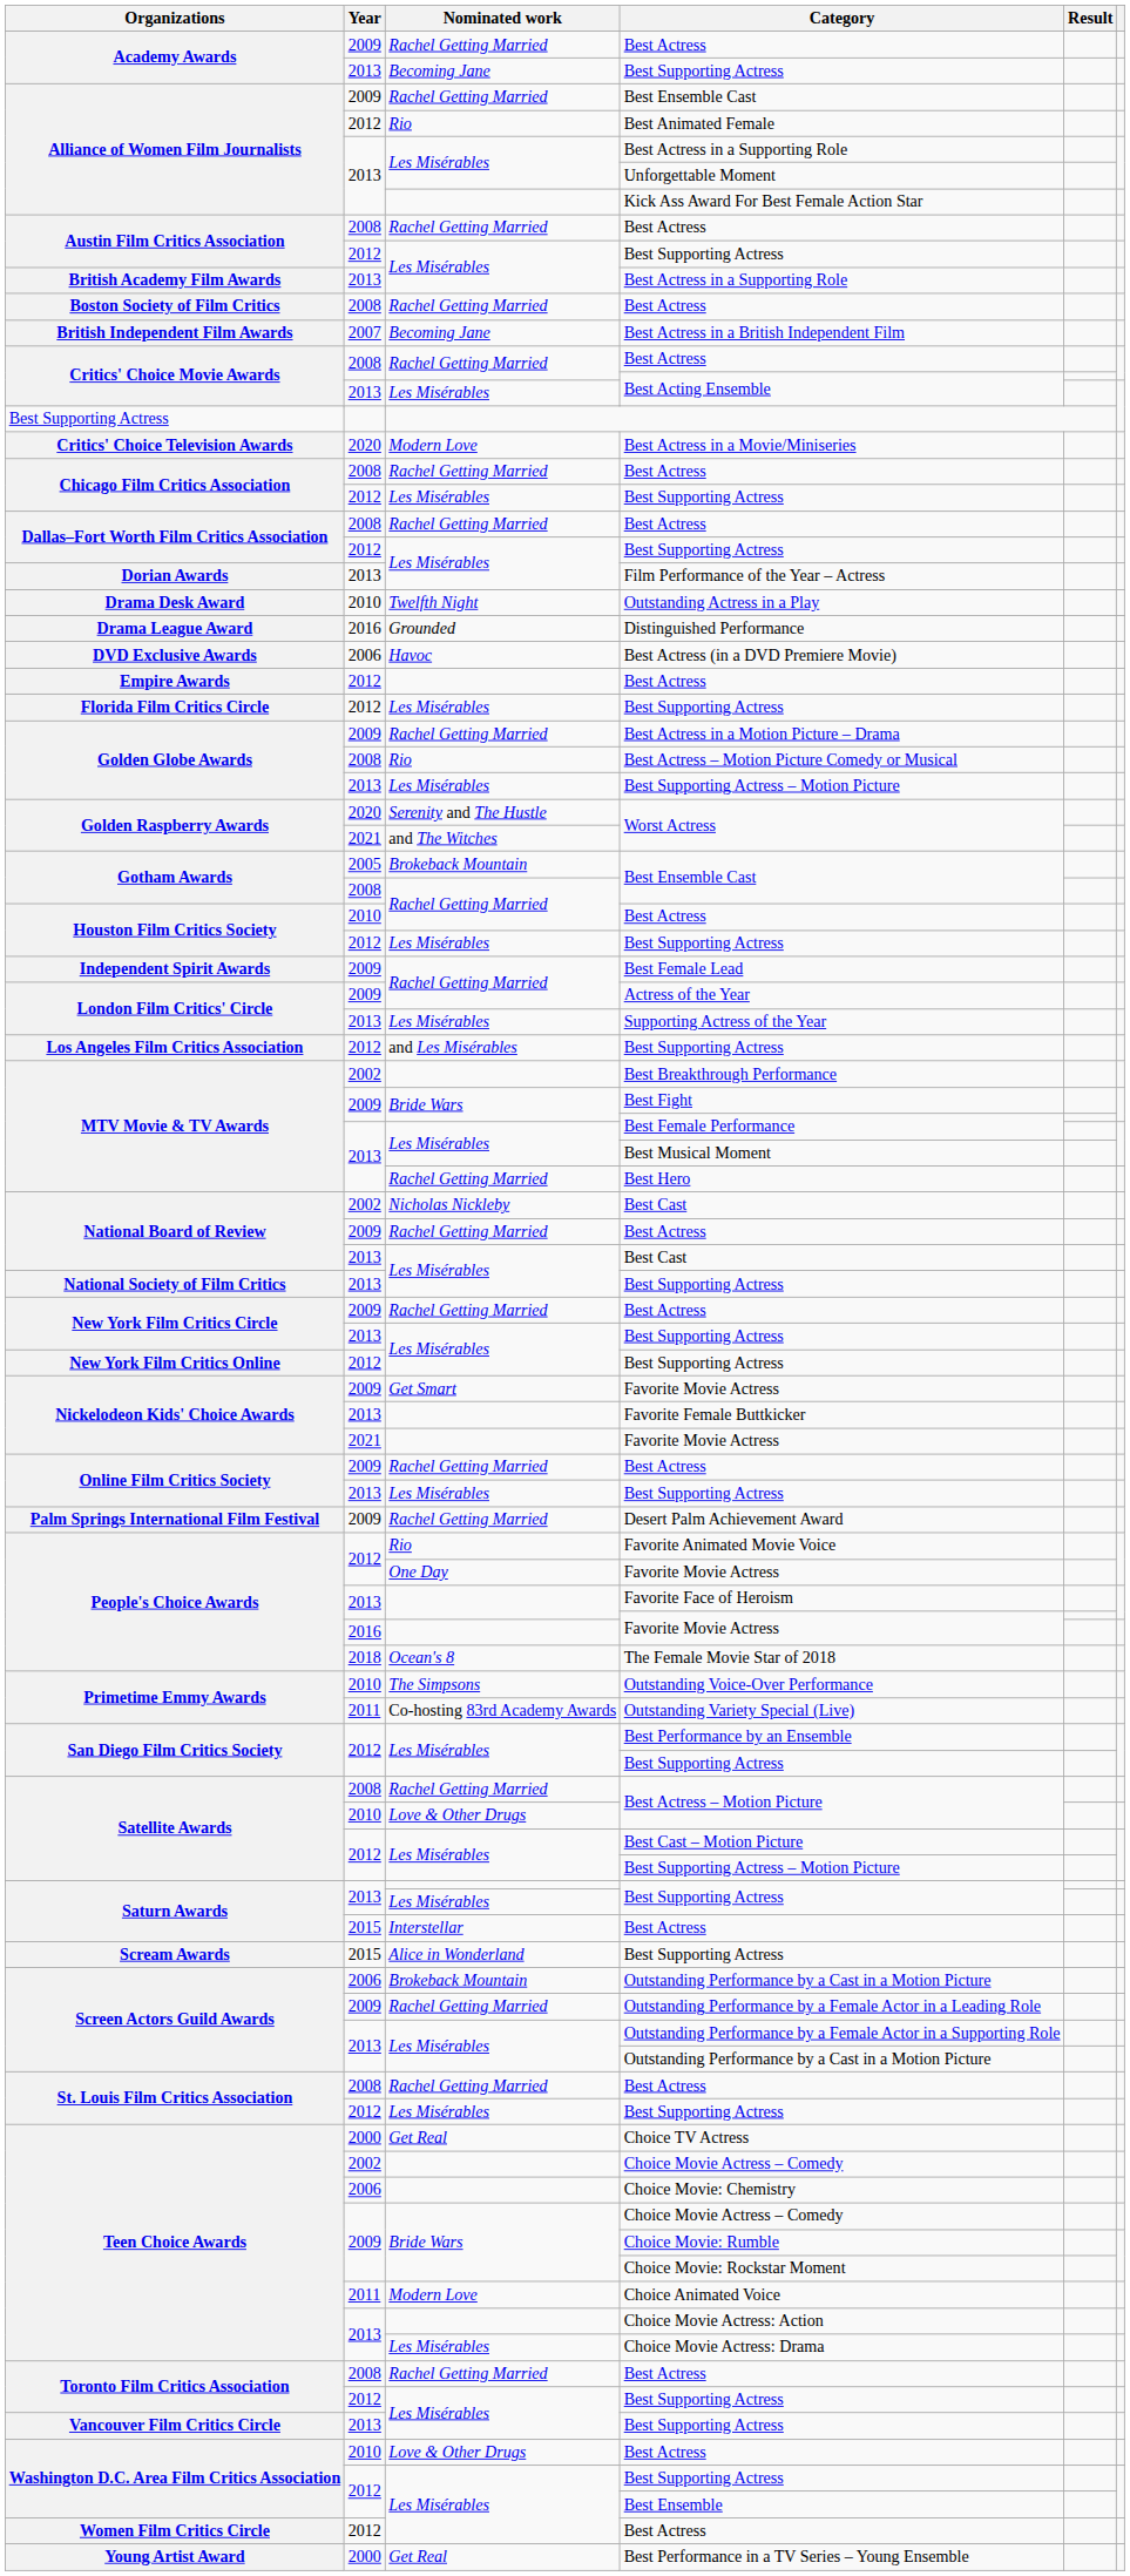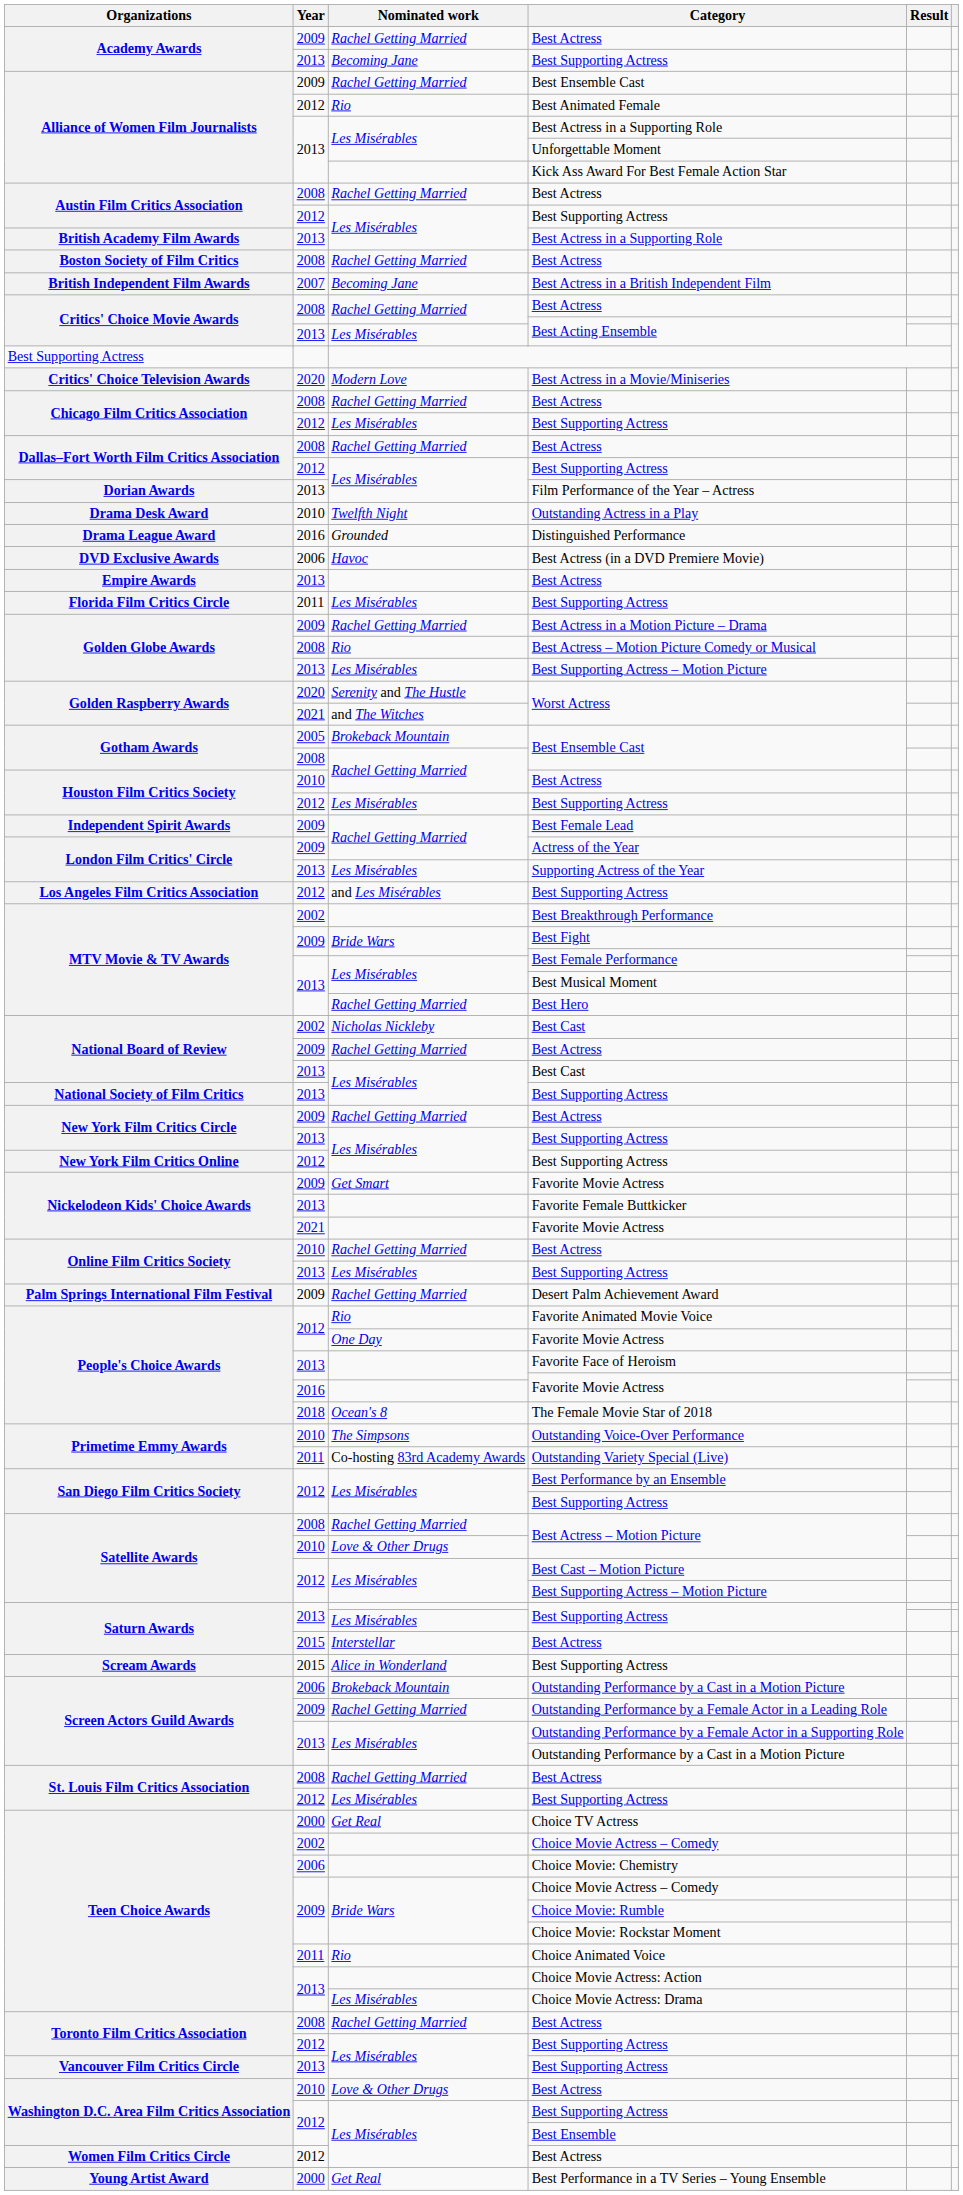Empire Awards / Best Actress | Year: 2012 -> 2013
Florida Film Critics Circle / Best Supporting Actress | Year: 2012 -> 2011
Online Film Critics Society / Best Actress | Year: 2009 -> 2010
Choice Animated Voice | Nominated work: Modern Love -> Rio
